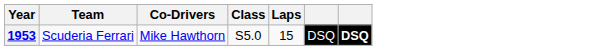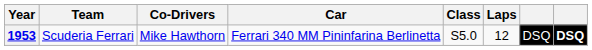+ column: Car | Ferrari 340 MM Pininfarina Berlinetta
1953 | Laps: 15 -> 12
